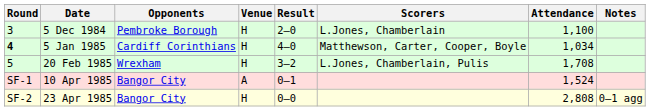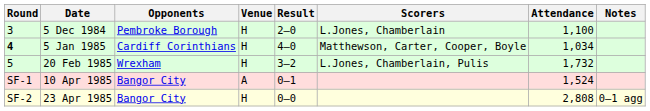20 Feb 1985 | Attendance: 1,708 -> 1,732
